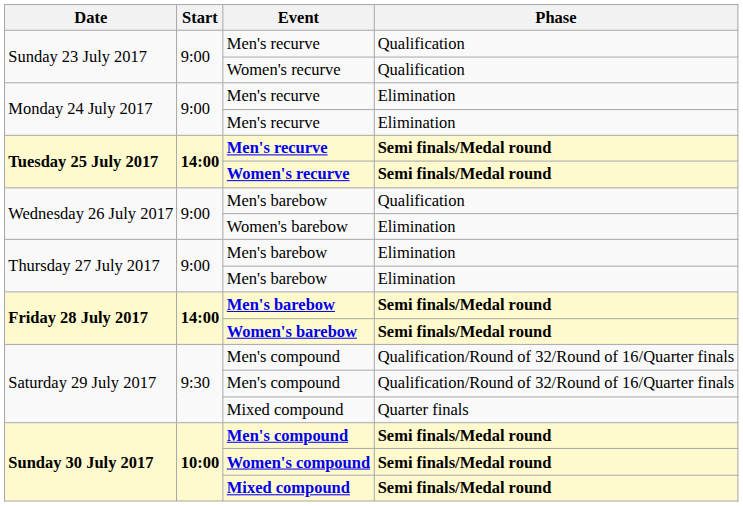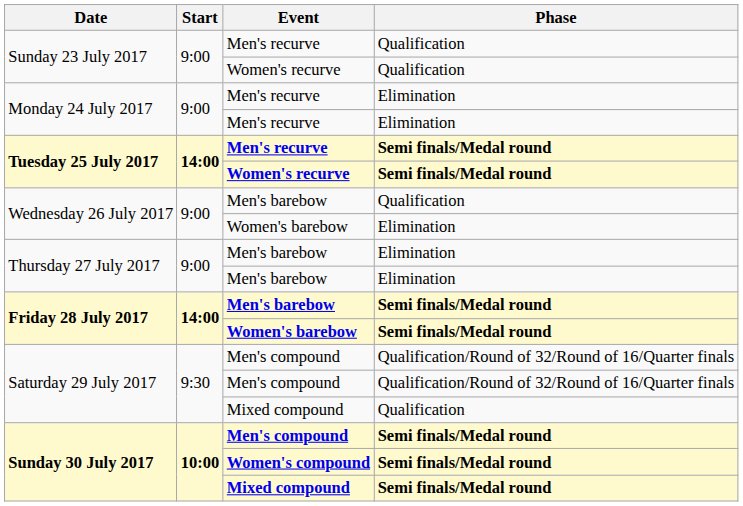Saturday 29 July 2017 / Mixed compound | Phase: Quarter finals -> Qualification
